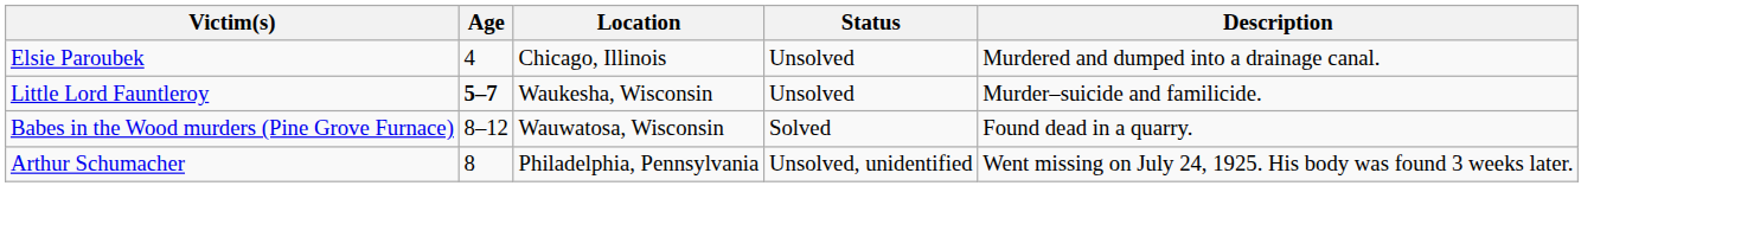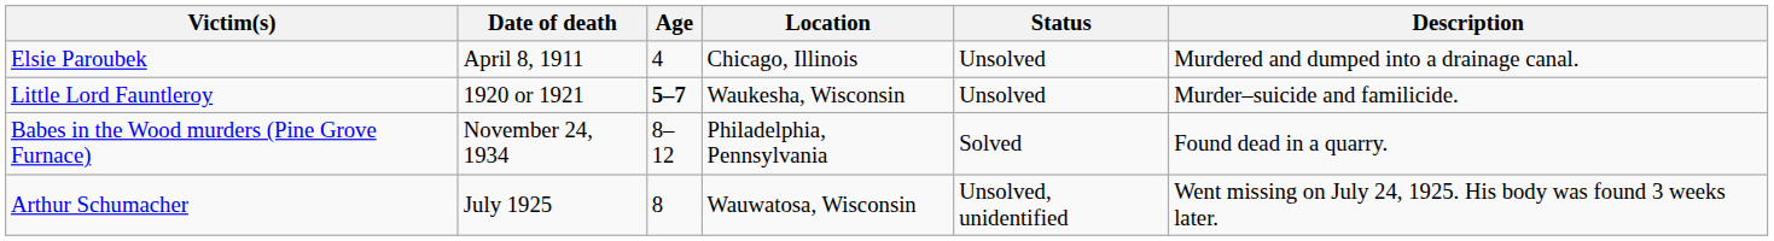+ column: Date of death | April 8, 1911 | 1920 or 1921 | November 24, 1934 | July 1925
Babes in the Wood murders (Pine Grove Furnace) | Location: Wauwatosa, Wisconsin -> Philadelphia, Pennsylvania
Arthur Schumacher | Location: Philadelphia, Pennsylvania -> Wauwatosa, Wisconsin
